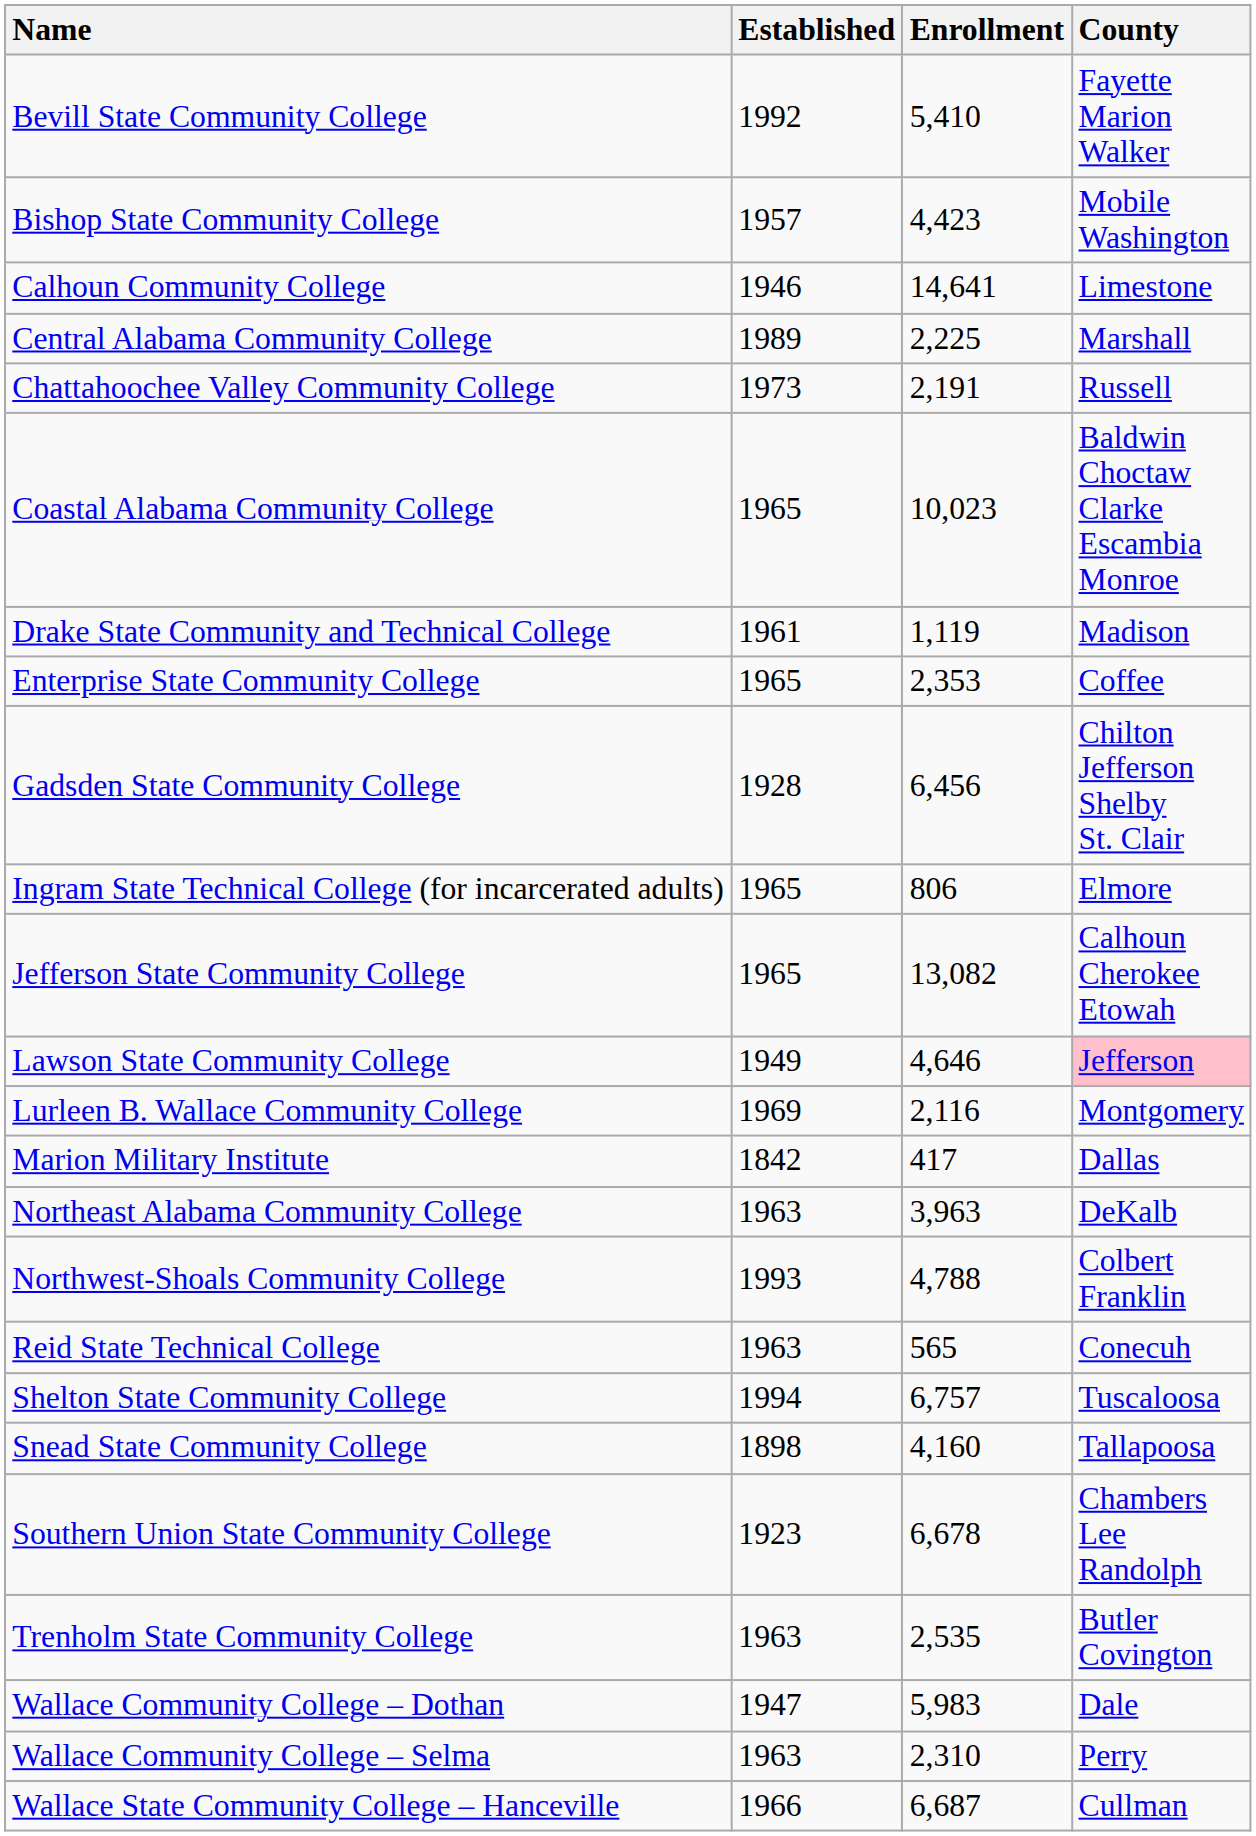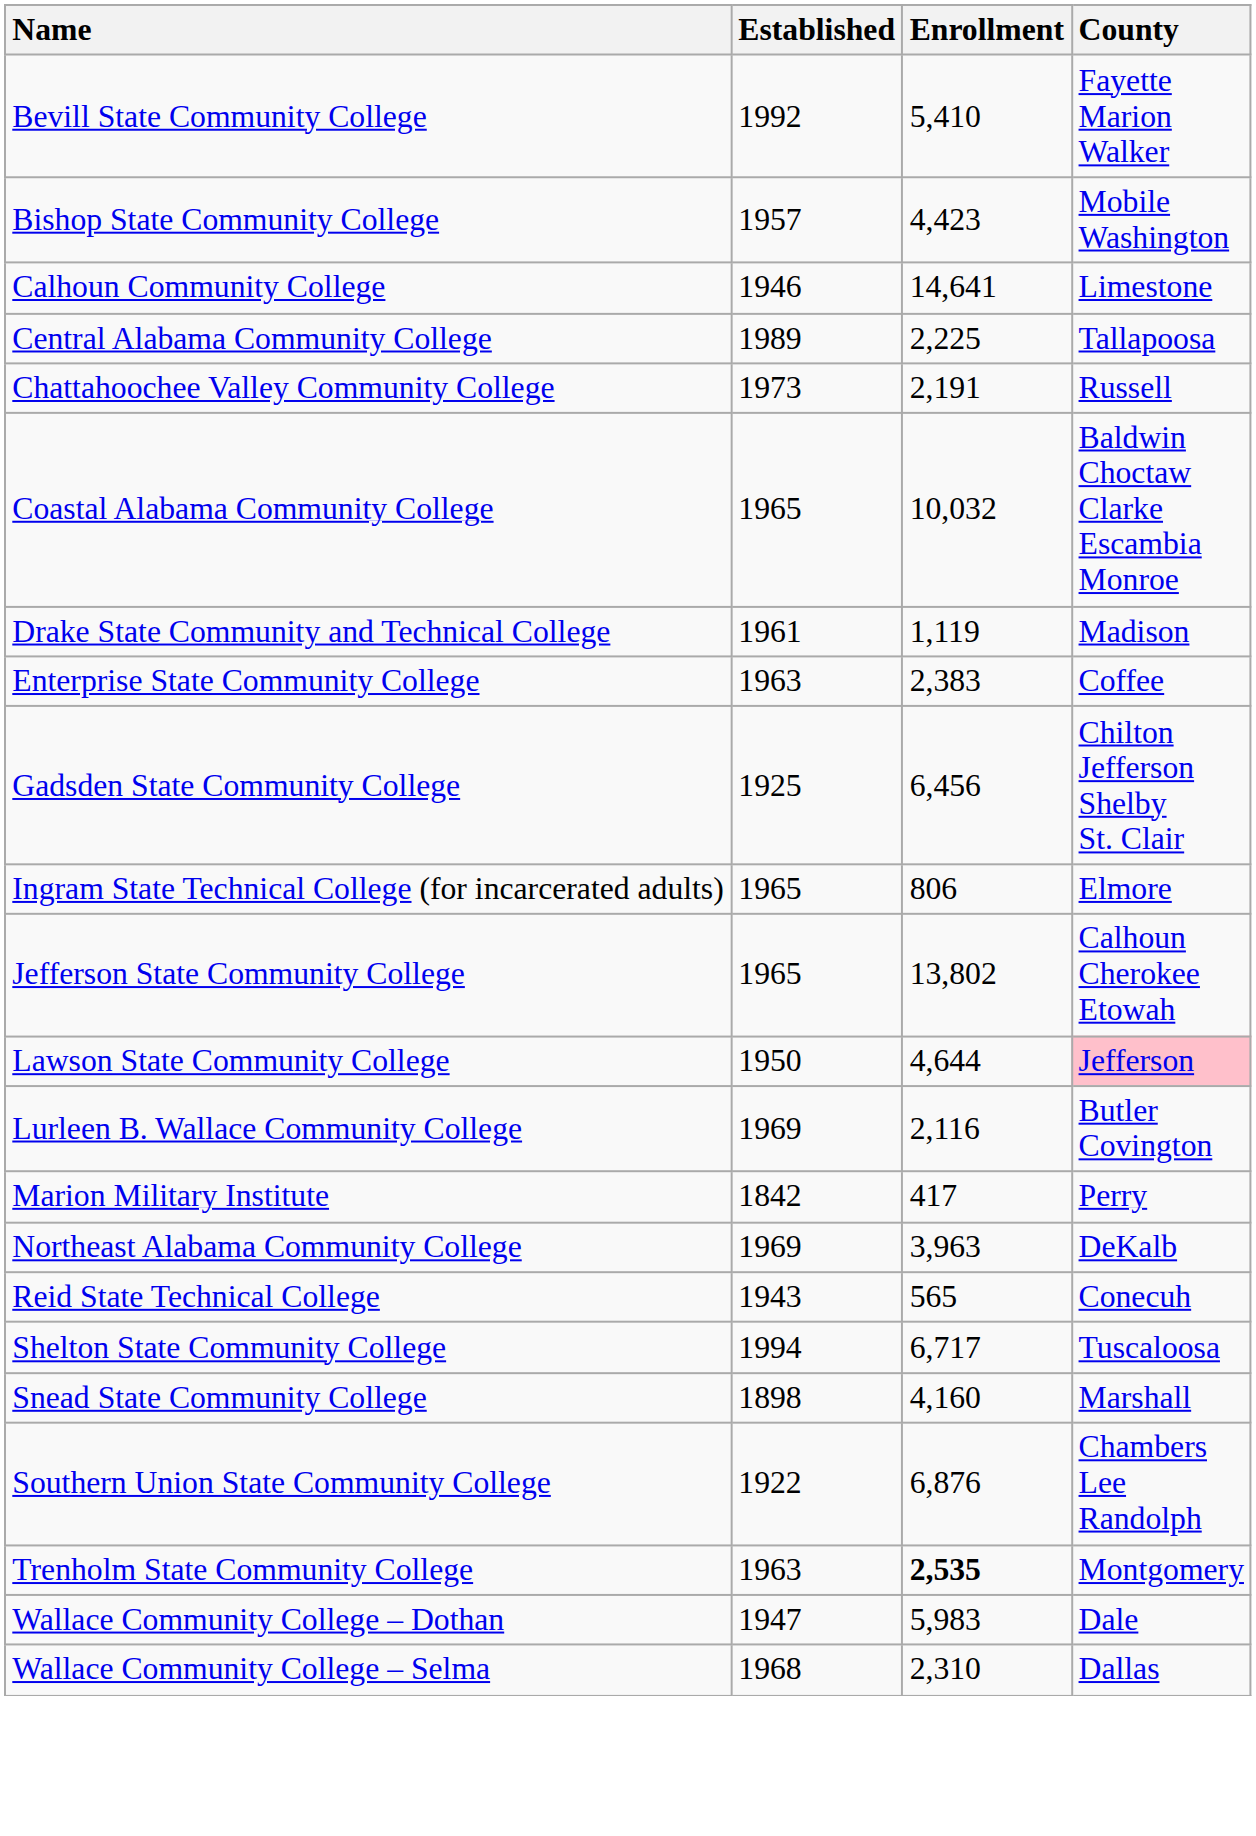Central Alabama Community College | County: Marshall -> Tallapoosa
Coastal Alabama Community College | Enrollment: 10,023 -> 10,032
Enterprise State Community College | Established: 1965 -> 1963
Enterprise State Community College | Enrollment: 2,353 -> 2,383
Gadsden State Community College | Established: 1928 -> 1925
Jefferson State Community College | Enrollment: 13,082 -> 13,802
Lawson State Community College | Established: 1949 -> 1950
Lawson State Community College | Enrollment: 4,646 -> 4,644
Lurleen B. Wallace Community College | County: Montgomery -> Butler Covington
Marion Military Institute | County: Dallas -> Perry
Northeast Alabama Community College | Established: 1963 -> 1969
- row: Northwest-Shoals Community College | 1993 | 4,788 | Colbert Franklin
Reid State Technical College | Established: 1963 -> 1943
Shelton State Community College | Enrollment: 6,757 -> 6,717
Snead State Community College | County: Tallapoosa -> Marshall
Southern Union State Community College | Established: 1923 -> 1922
Southern Union State Community College | Enrollment: 6,678 -> 6,876
Trenholm State Community College | Enrollment: normal -> bold
Trenholm State Community College | County: Butler Covington -> Montgomery
Wallace Community College – Selma | Established: 1963 -> 1968
Wallace Community College – Selma | County: Perry -> Dallas
- row: Wallace State Community College – Hanceville | 1966 | 6,687 | Cullman
